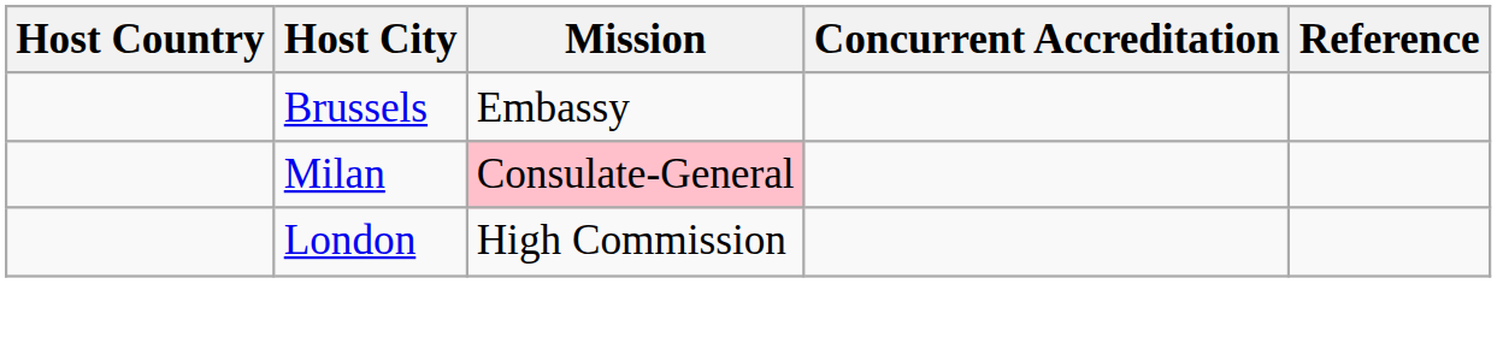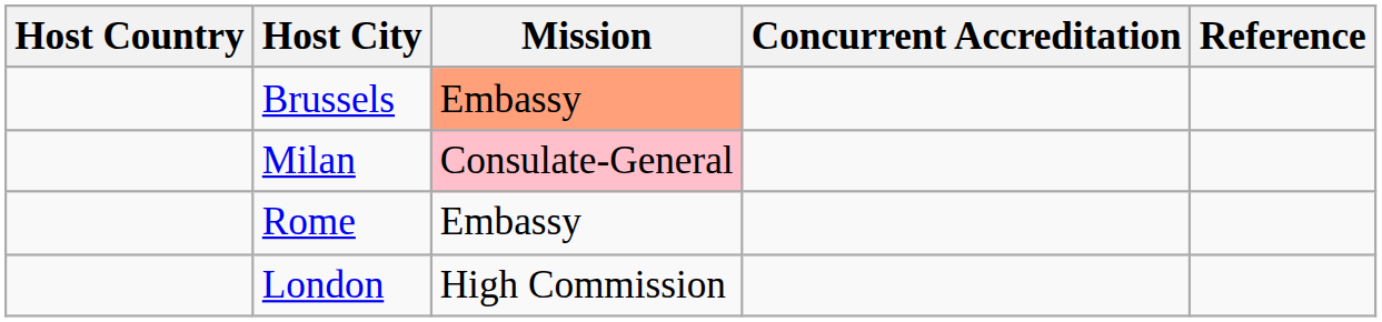Brussels | Mission: no background -> lightsalmon background
+ row: Rome | Embassy
